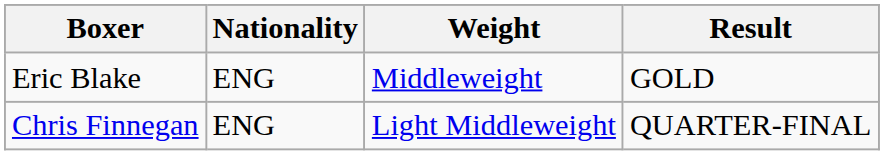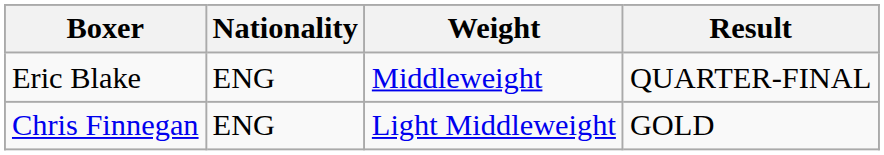Eric Blake | Result: GOLD -> QUARTER-FINAL
Chris Finnegan | Result: QUARTER-FINAL -> GOLD
